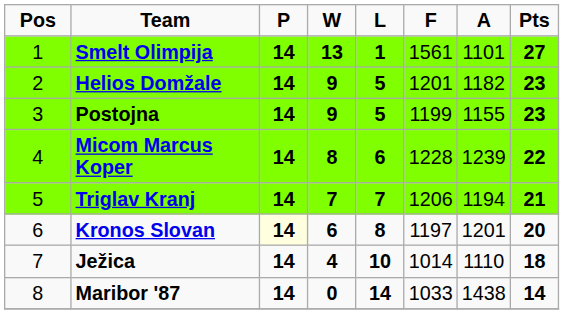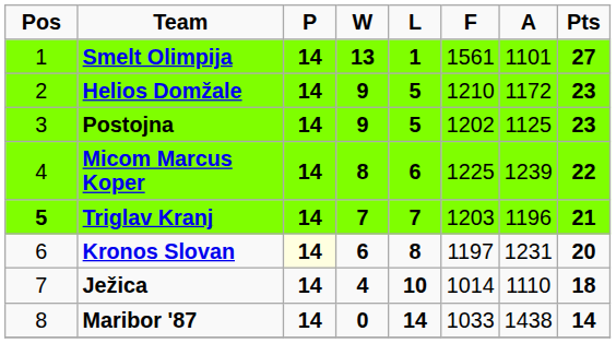Helios Domžale | F: 1201 -> 1210
Helios Domžale | A: 1182 -> 1172
Postojna | F: 1199 -> 1202
Postojna | A: 1155 -> 1125
Micom Marcus Koper | F: 1228 -> 1225
Triglav Kranj | Pos: normal -> bold
Triglav Kranj | F: 1206 -> 1203
Triglav Kranj | A: 1194 -> 1196
Kronos Slovan | A: 1201 -> 1231
